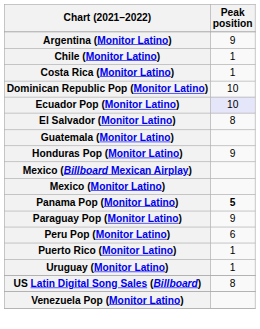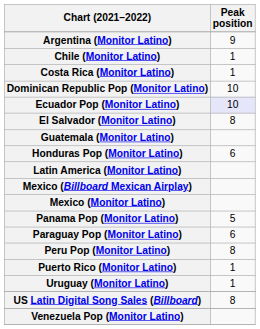Honduras Pop (Monitor Latino) | Peak position: 9 -> 6
+ row: Latin America (Monitor Latino)
Panama Pop (Monitor Latino) | Peak position: bold -> normal
Paraguay Pop (Monitor Latino) | Peak position: 9 -> 6
Peru Pop (Monitor Latino) | Peak position: 6 -> 8
